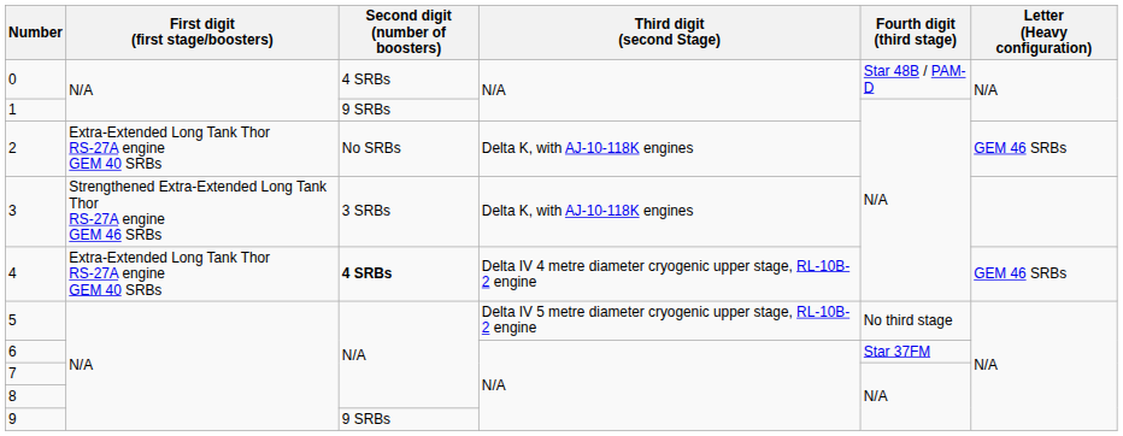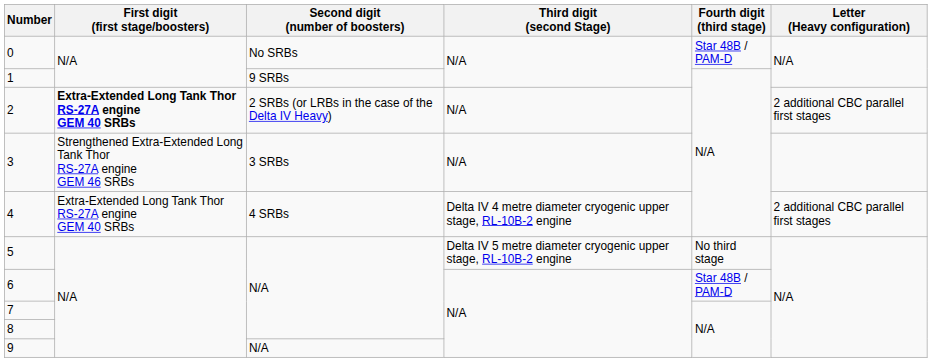0 | Second digit (number of boosters): 4 SRBs -> No SRBs
2 | First digit (first stage/boosters): normal -> bold
2 | Second digit (number of boosters): No SRBs -> 2 SRBs (or LRBs in the case of the Delta IV Heavy)
2 | Third digit (second Stage): Delta K, with AJ-10-118K engines -> N/A
2 | Letter (Heavy configuration): GEM 46 SRBs -> 2 additional CBC parallel first stages
3 | Third digit (second Stage): Delta K, with AJ-10-118K engines -> N/A
4 | Second digit (number of boosters): bold -> normal
4 | Letter (Heavy configuration): GEM 46 SRBs -> 2 additional CBC parallel first stages
6 | Fourth digit (third stage): Star 37FM -> Star 48B / PAM-D
9 | Second digit (number of boosters): 9 SRBs -> N/A
